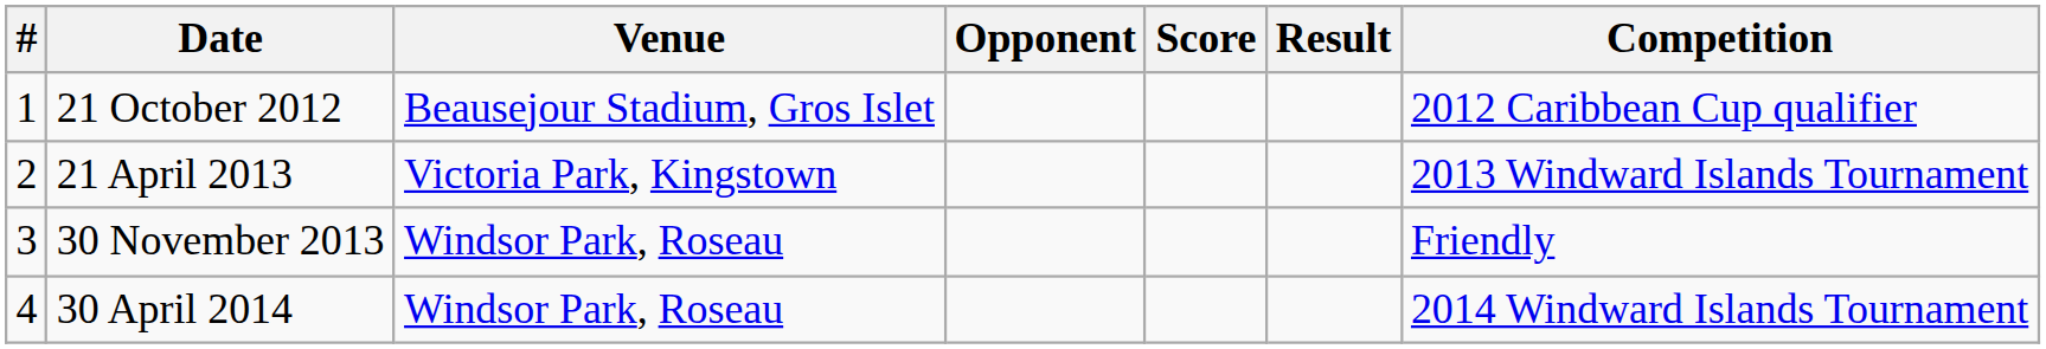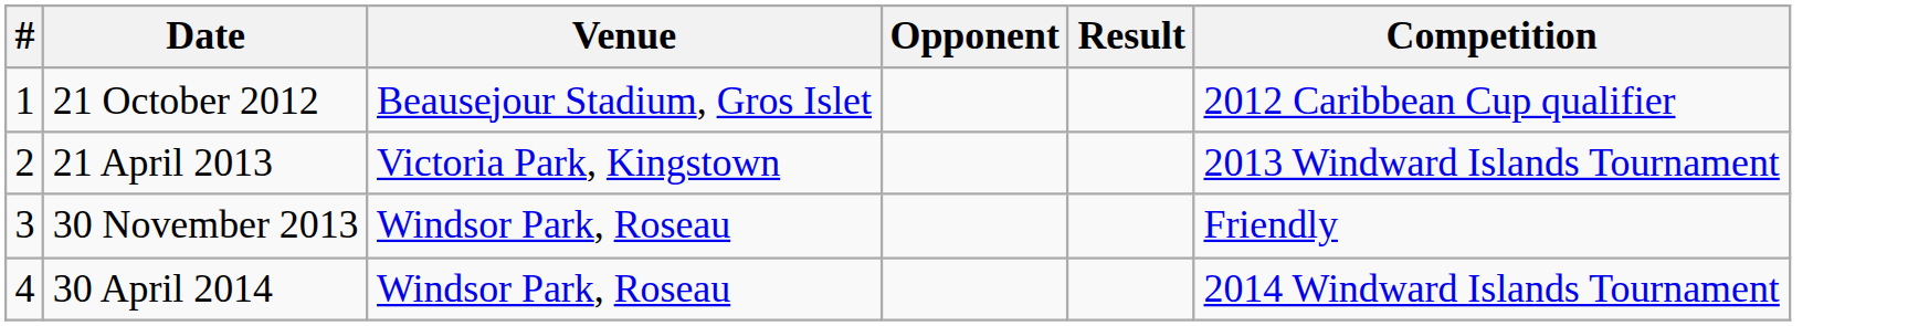- column: Score
